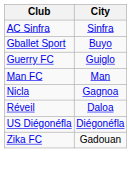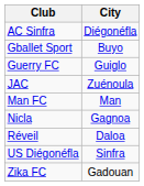AC Sinfra | City: Sinfra -> Diégonéfla
+ row: JAC | Zuénoula
US Diégonéfla | City: Diégonéfla -> Sinfra
